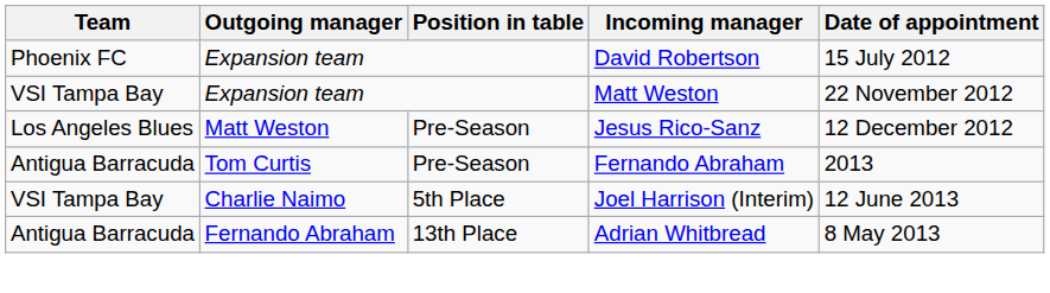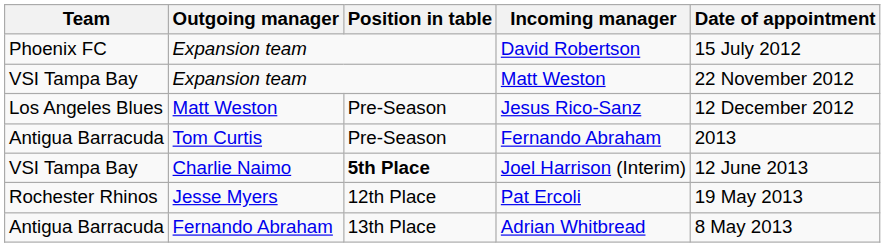Joel Harrison (Interim) | Position in table: normal -> bold
+ row: Rochester Rhinos | Jesse Myers | 12th Place | Pat Ercoli | 19 May 2013
